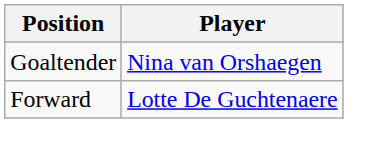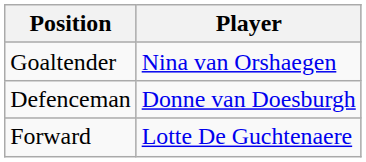+ row: Defenceman | Donne van Doesburgh
